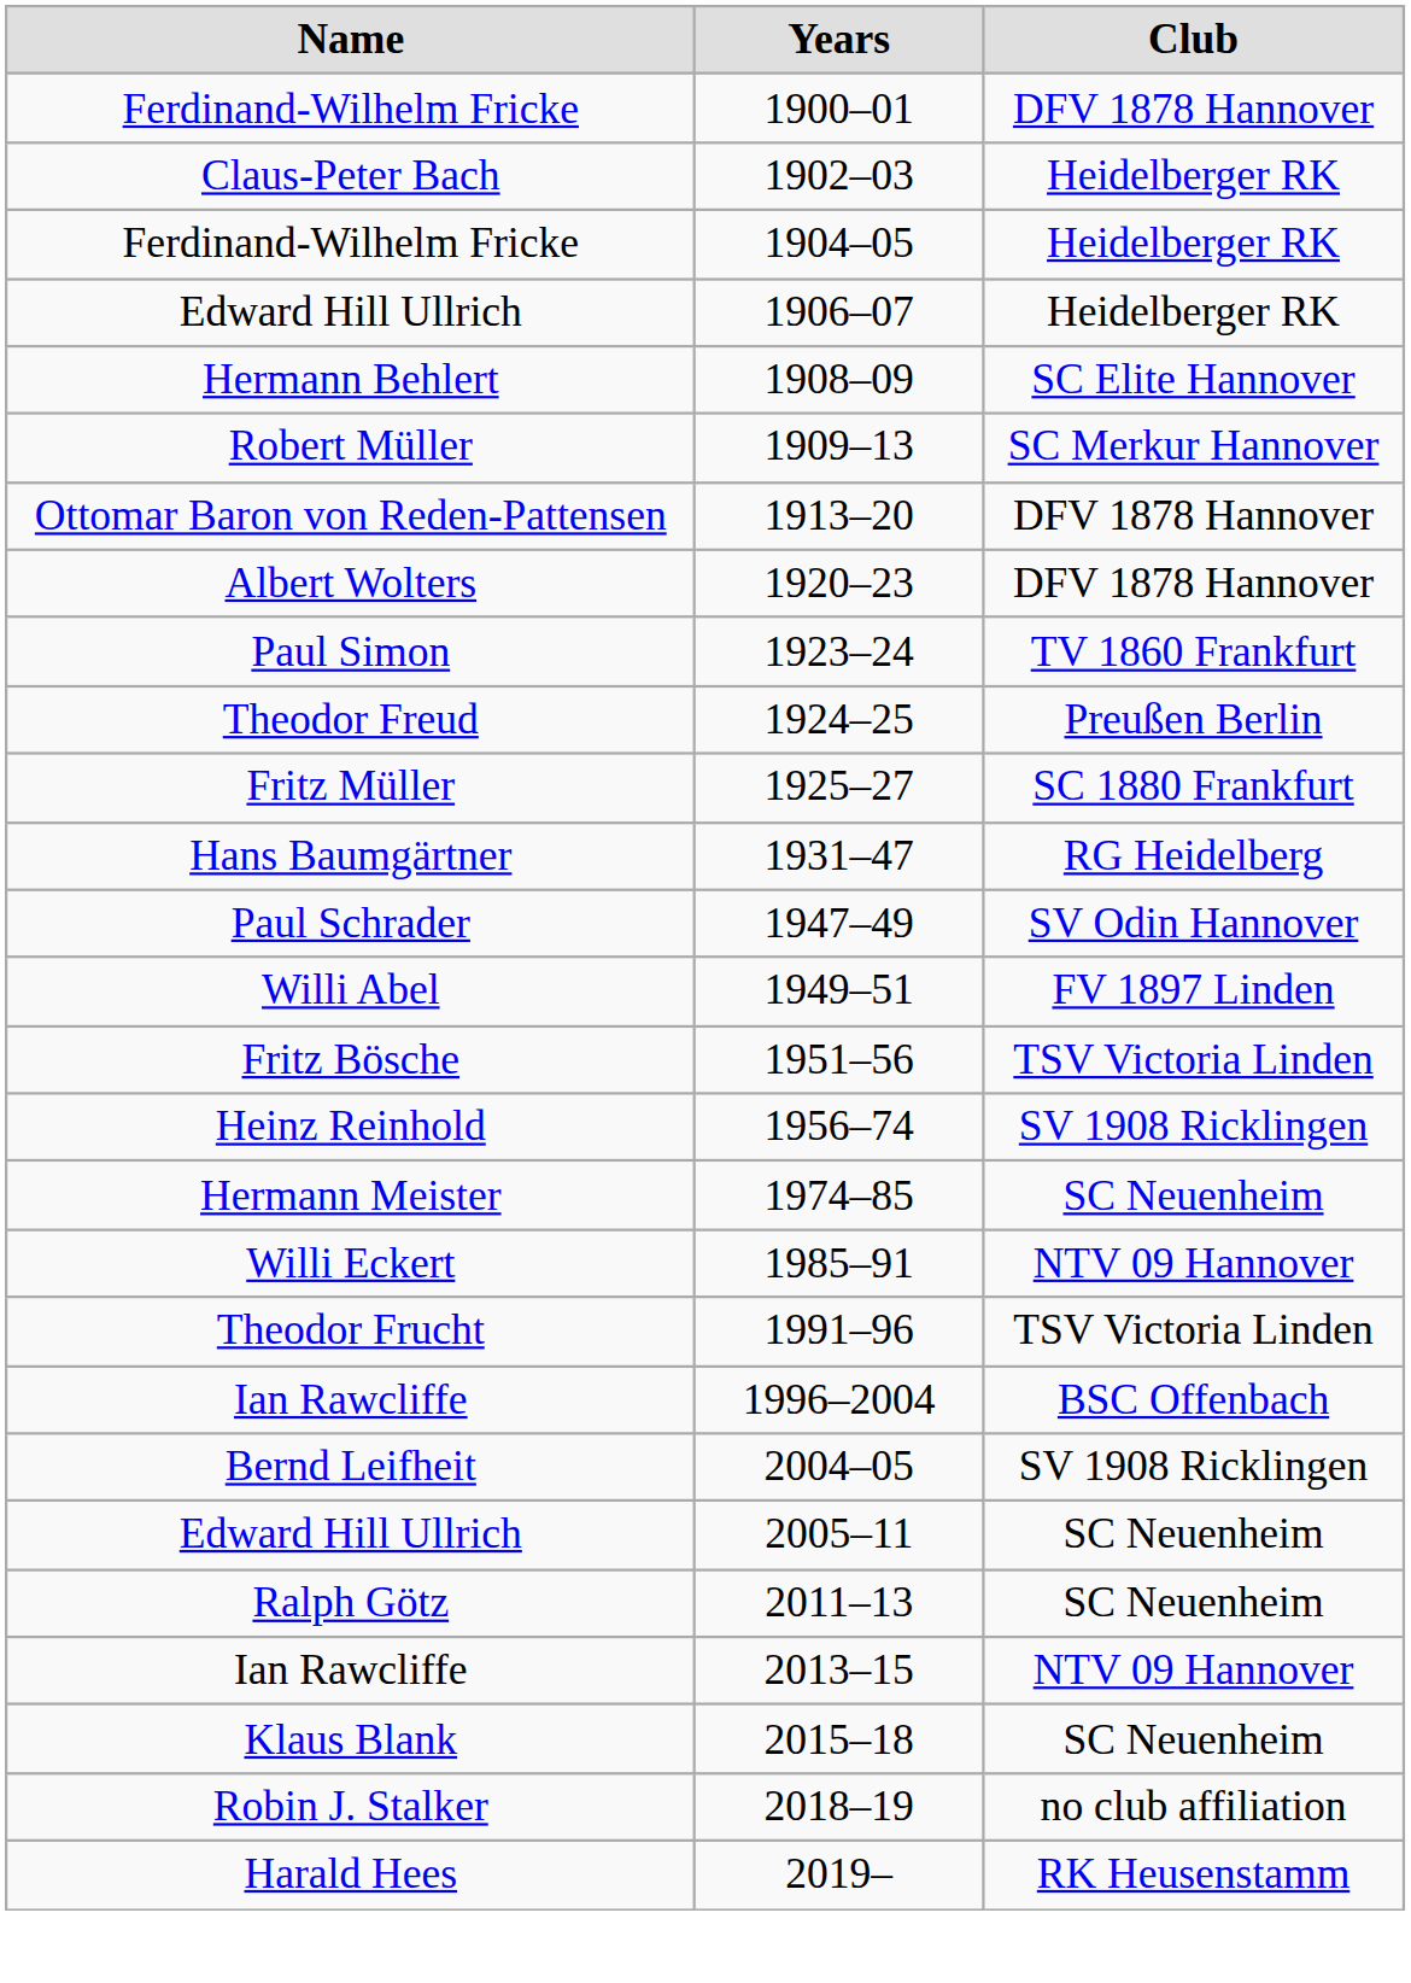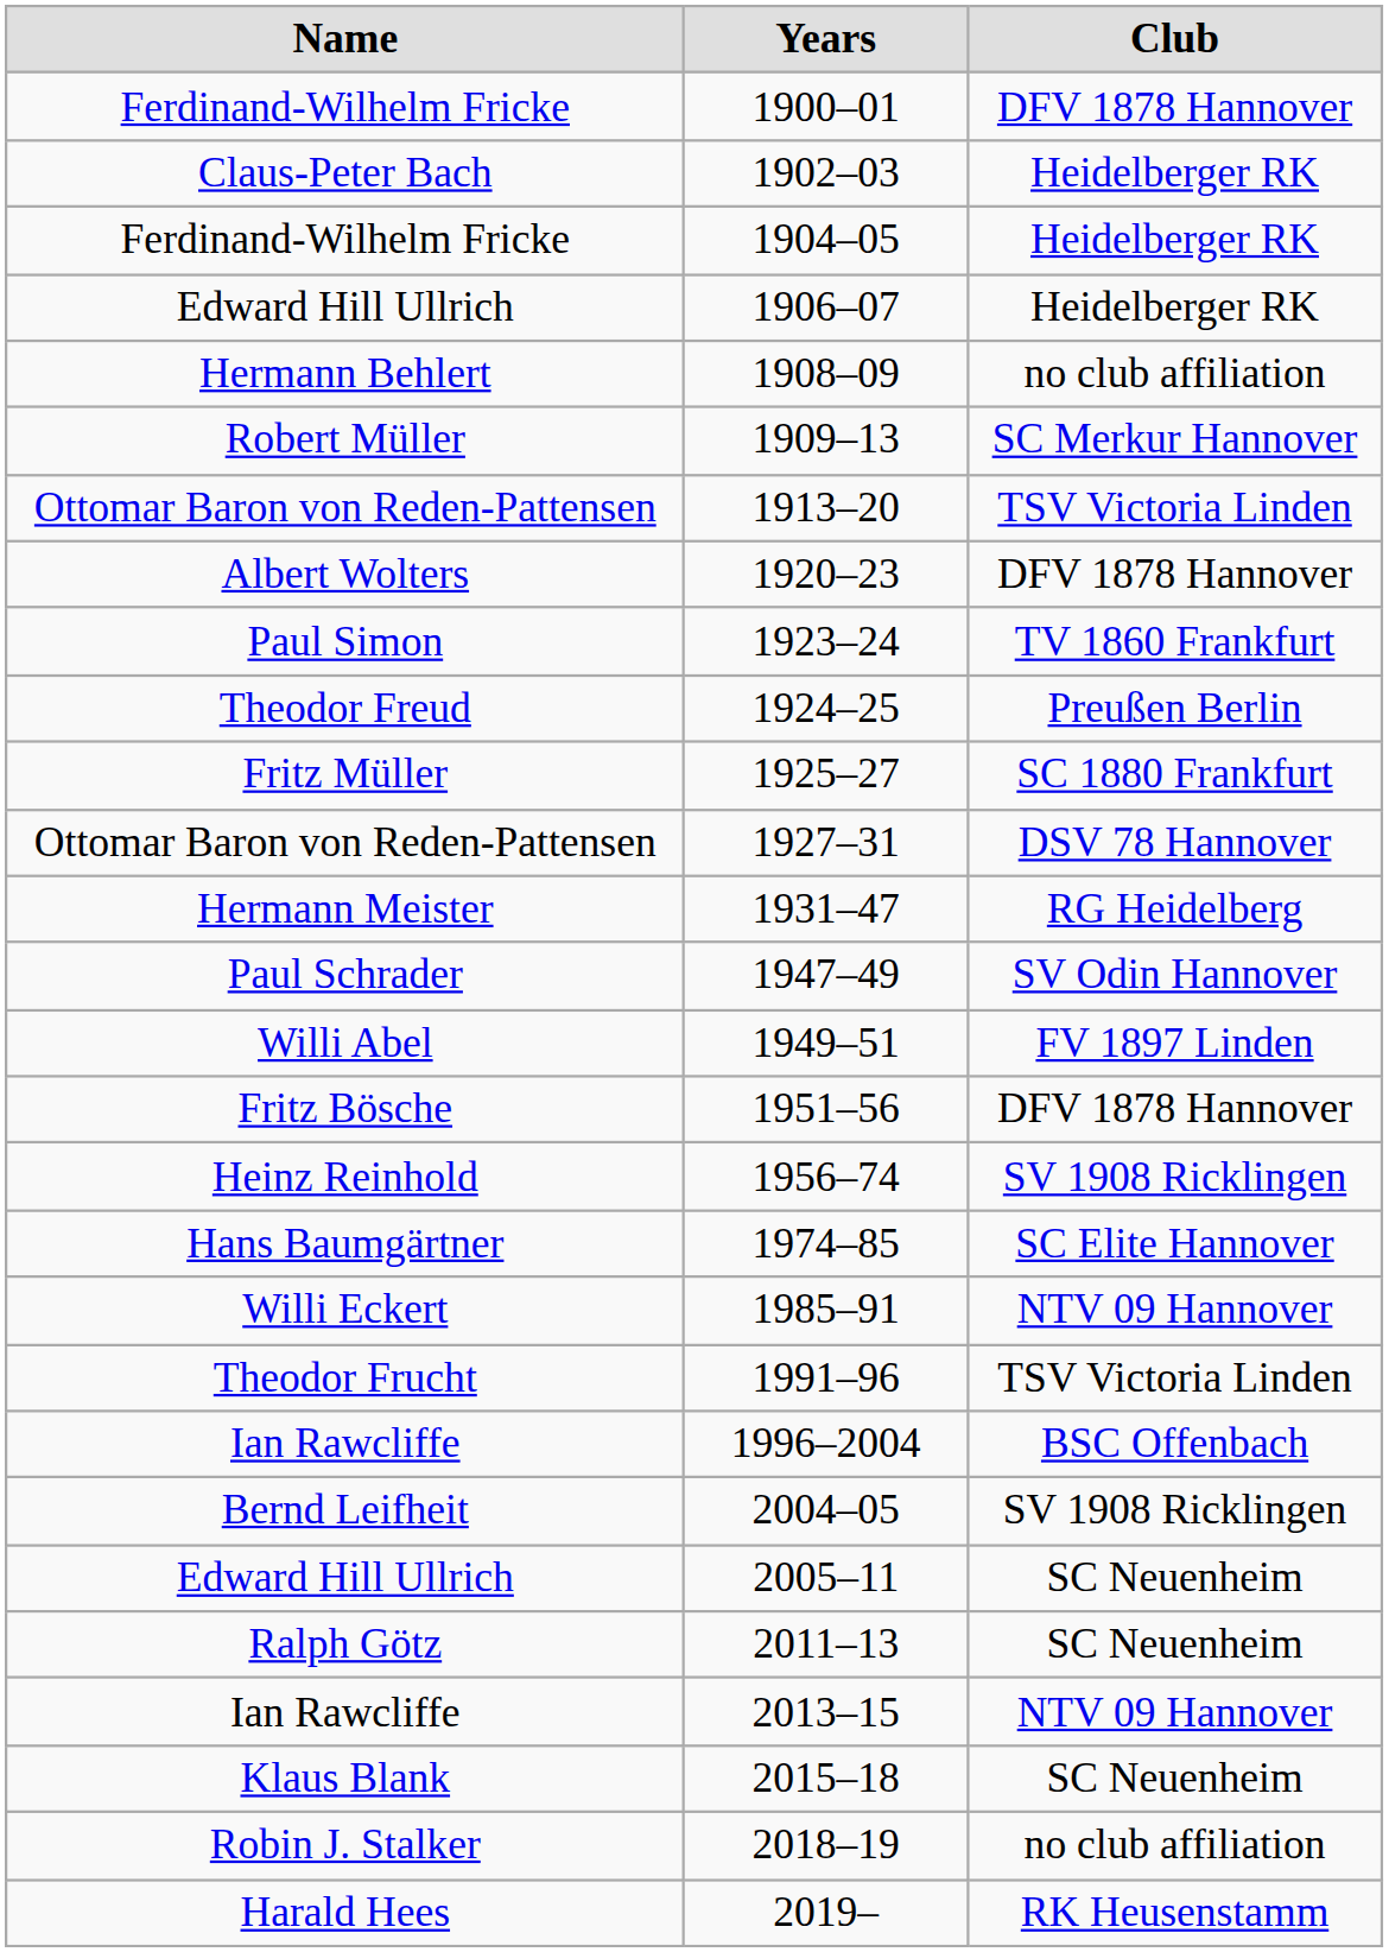1908–09 | Club: SC Elite Hannover -> no club affiliation
1913–20 | Club: DFV 1878 Hannover -> TSV Victoria Linden
+ row: Ottomar Baron von Reden-Pattensen | 1927–31 | DSV 78 Hannover
1931–47 | Name: Hans Baumgärtner -> Hermann Meister
1951–56 | Club: TSV Victoria Linden -> DFV 1878 Hannover
1974–85 | Name: Hermann Meister -> Hans Baumgärtner
1974–85 | Club: SC Neuenheim -> SC Elite Hannover
